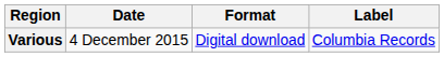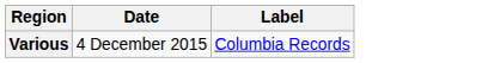- column: Format | Digital download
